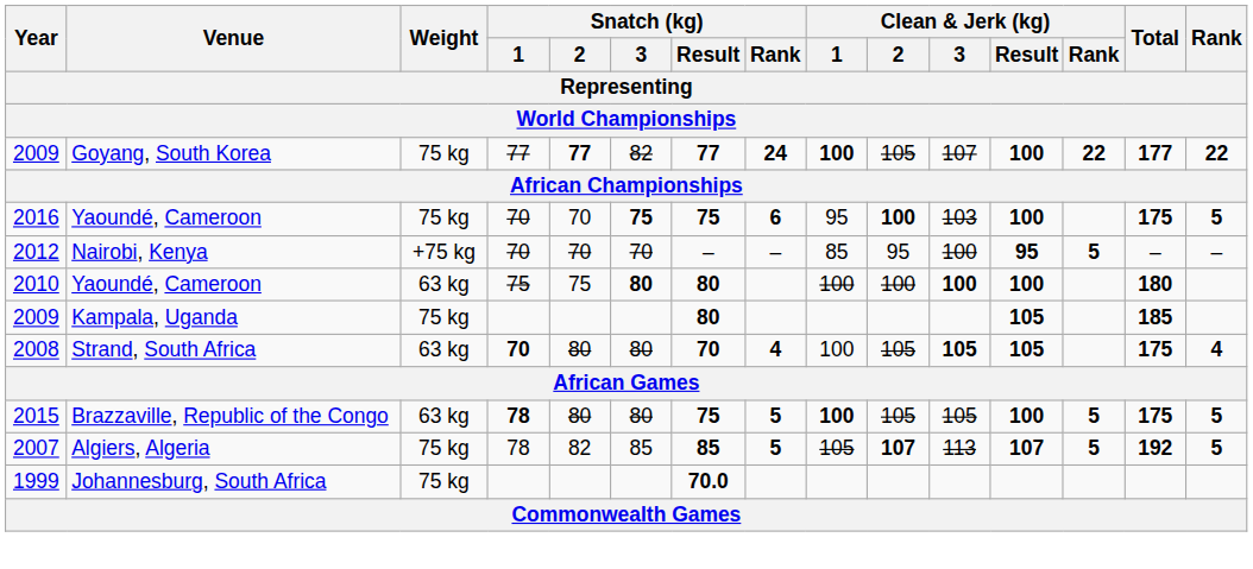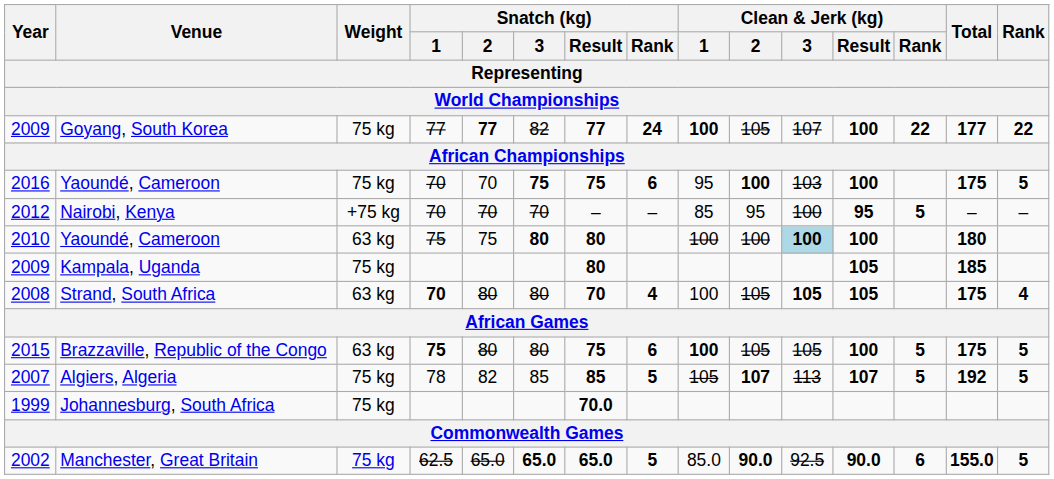2010 / Yaoundé, Cameroon | Clean & Jerk (kg) / 3: no background -> lightblue background
Brazzaville, Republic of the Congo | Snatch (kg) / 1: 78 -> 75
Brazzaville, Republic of the Congo | Snatch (kg) / Rank: 5 -> 6
+ row: 2002 | Manchester, Great Britain | 75 kg | 62.5 | 65.0 | 65.0 | 65.0 | 5 | 85.0 | 90.0 | 92.5 | 90.0 | 6 | 155.0 | 5
